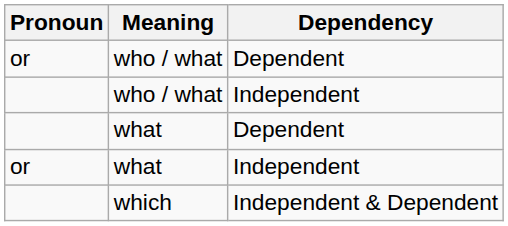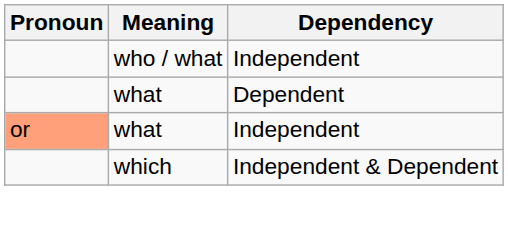- row: or | who / what | Dependent
what / Independent | Pronoun: no background -> lightsalmon background
